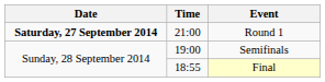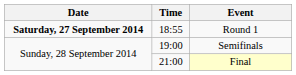Round 1 | Time: 21:00 -> 18:55
Final | Time: 18:55 -> 21:00
